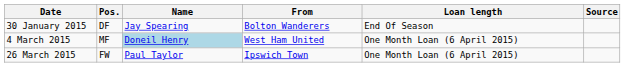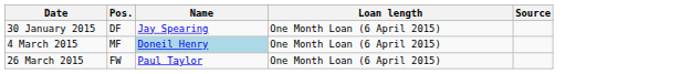- column: From | Bolton Wanderers | West Ham United | Ipswich Town
30 January 2015 | Loan length: End Of Season -> One Month Loan (6 April 2015)
